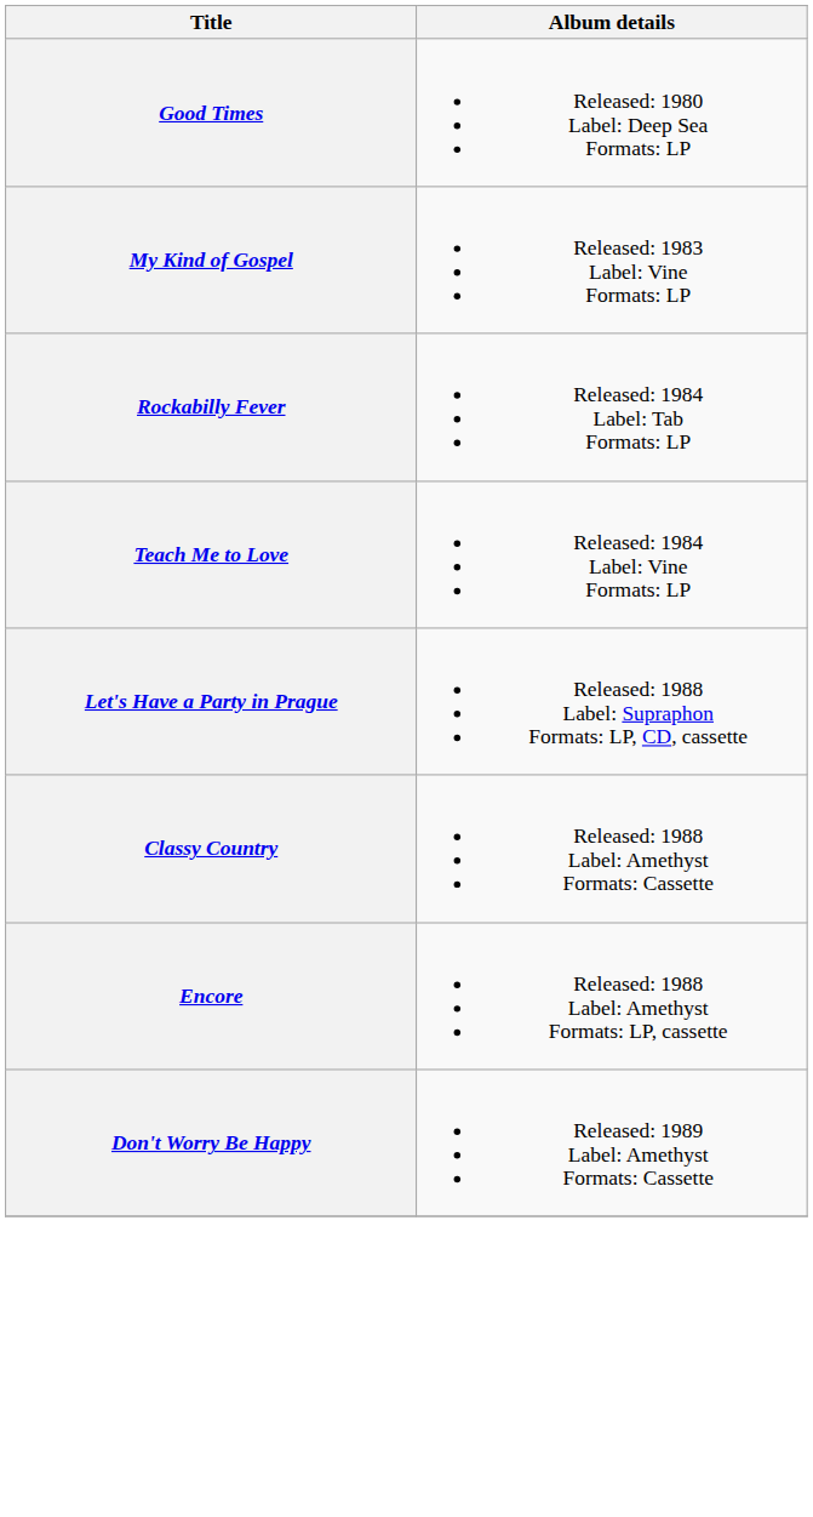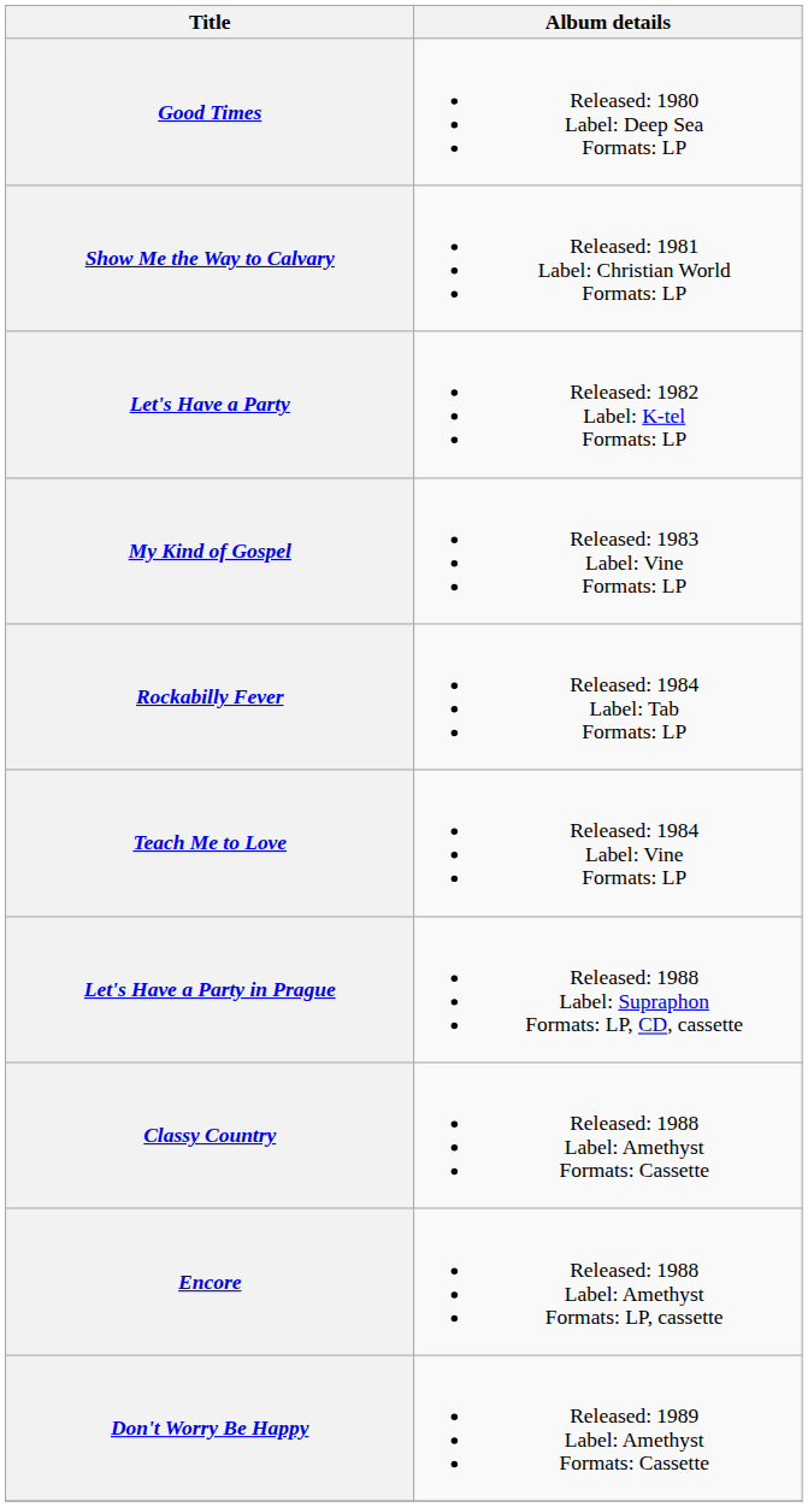+ row: Show Me the Way to Calvary | Released: 1981 Label: Christian World Formats: LP
+ row: Let's Have a Party | Released: 1982 Label: K-tel Formats: LP
